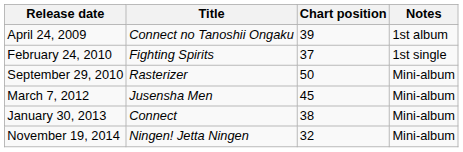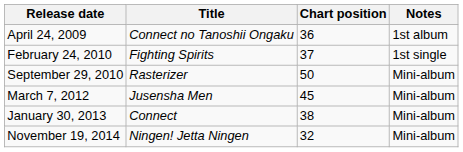April 24, 2009 | Chart position: 39 -> 36
